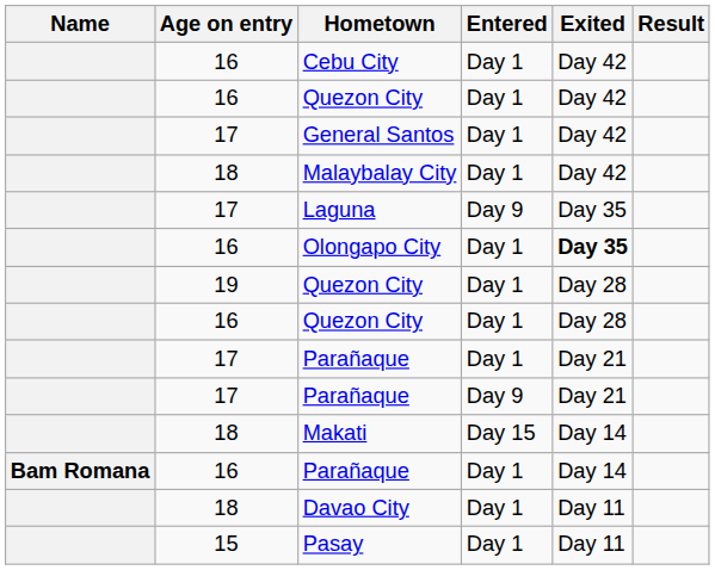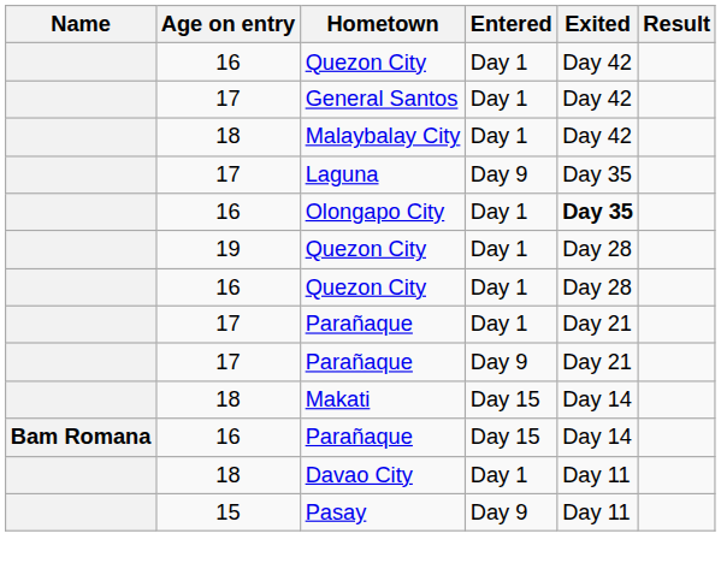- row: 16 | Cebu City | Day 1 | Day 42
16 / Parañaque | Entered: Day 1 -> Day 15
Pasay | Entered: Day 1 -> Day 9
